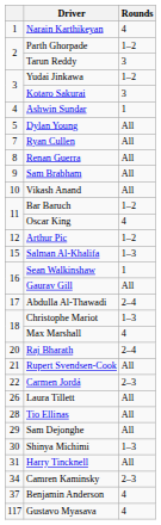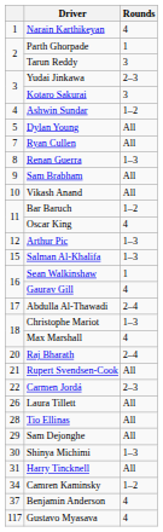Parth Ghorpade | Rounds: 1–2 -> 1
Yudai Jinkawa | Rounds: 1–2 -> 2–3
Ashwin Sundar | Rounds: 1 -> 1–2
Renan Guerra | Rounds: All -> 1–3
Arthur Pic | Rounds: 1–2 -> 1–3
Gaurav Gill | Rounds: All -> 4
Camren Kaminsky | Rounds: 2–3 -> 1–2
